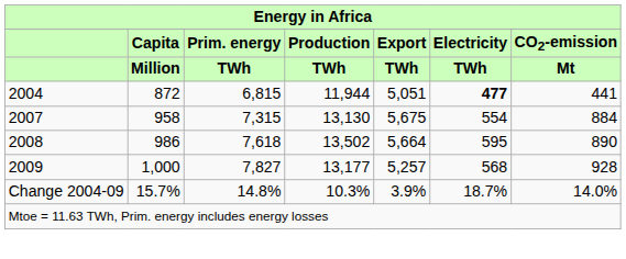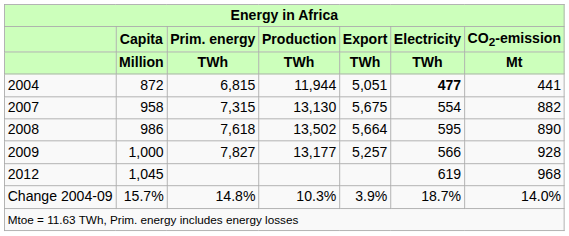2007 | CO2-emission / Mt: 884 -> 882
2009 | Electricity / TWh: 568 -> 566
+ row: 2012 | 1,045 | 619 | 968
